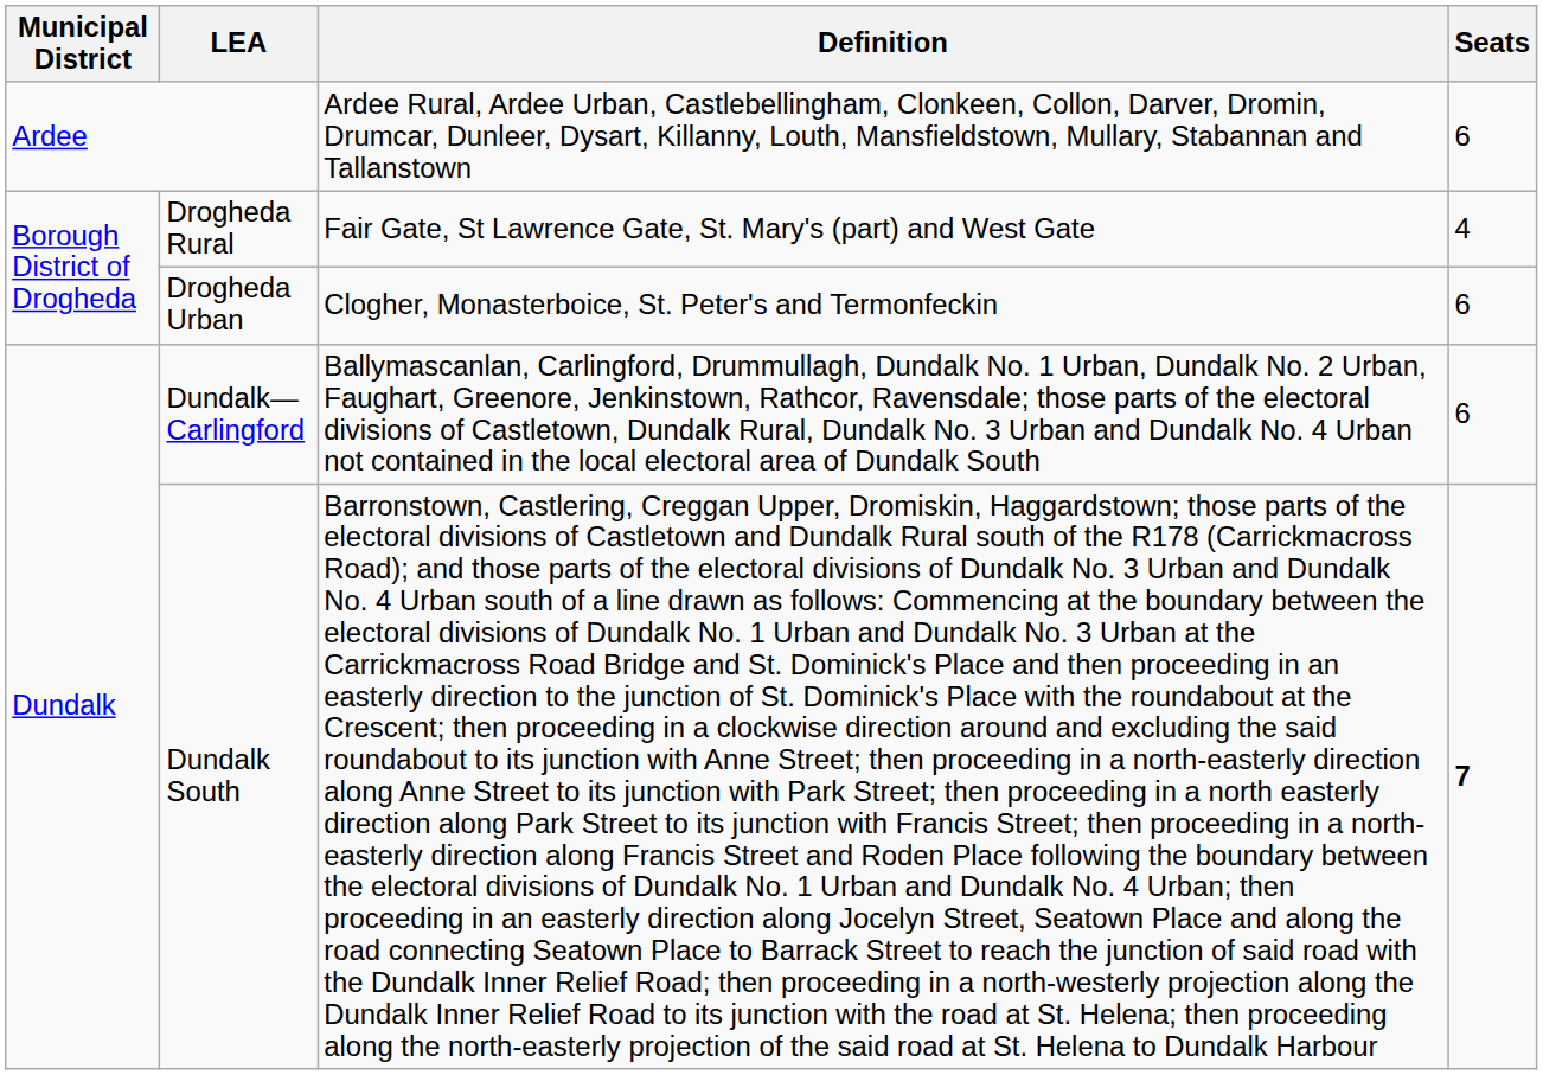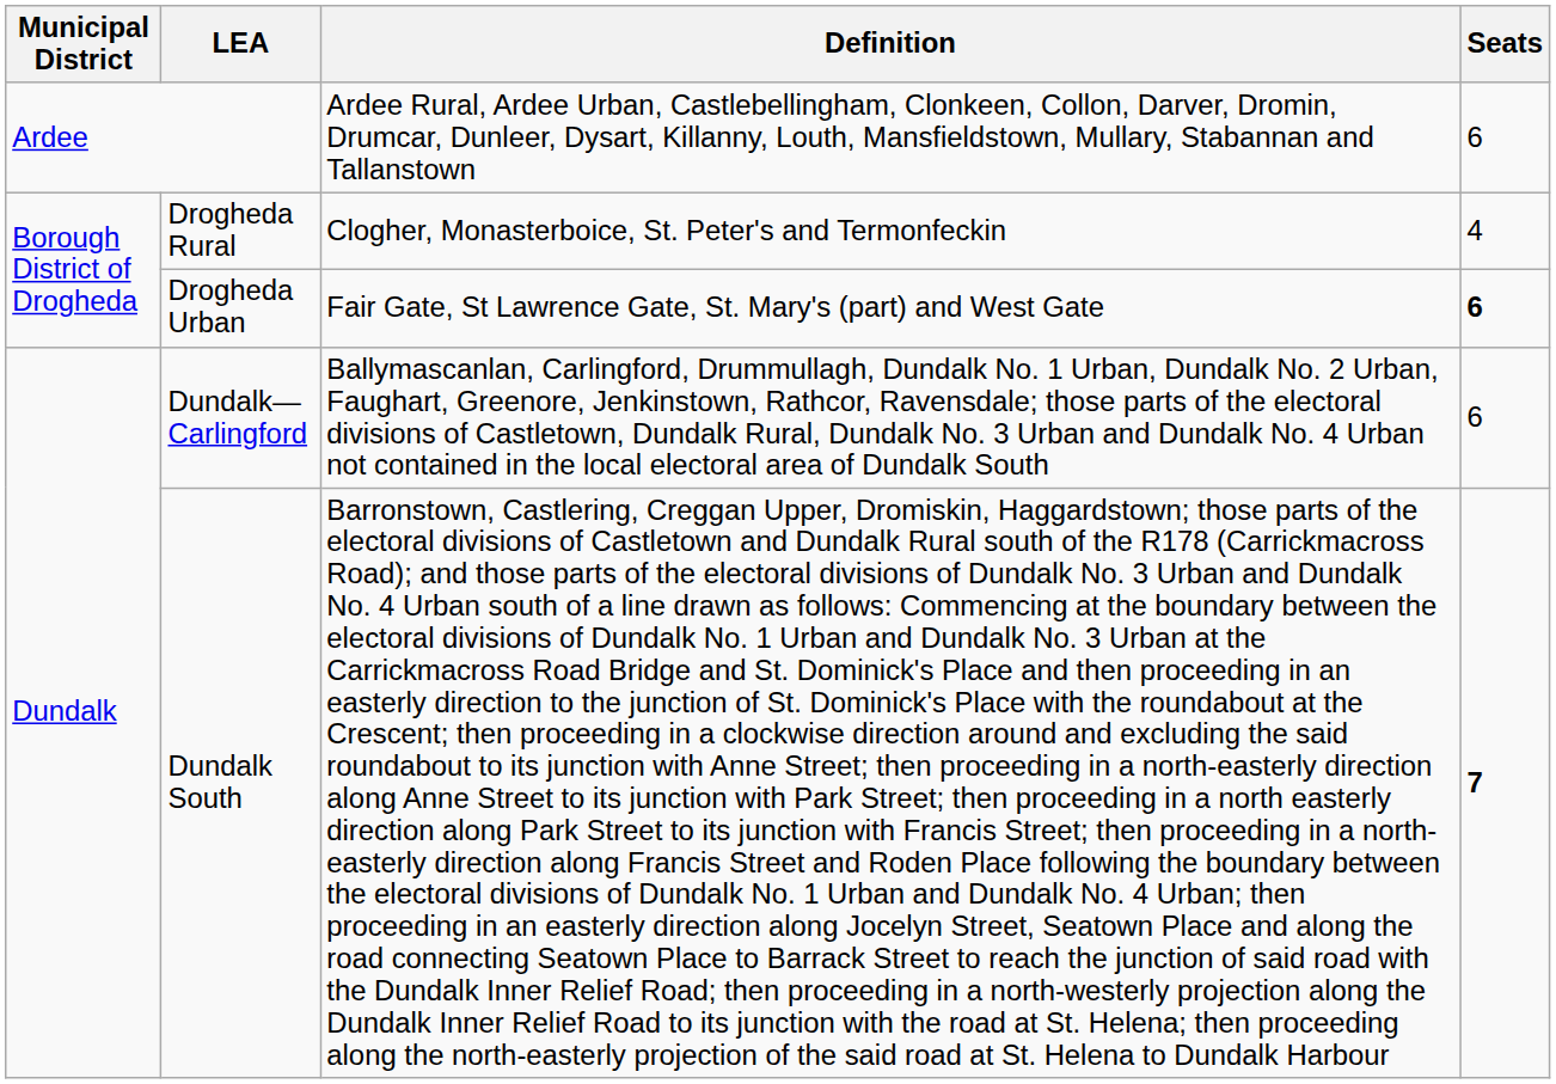Drogheda Rural | Definition: Fair Gate, St Lawrence Gate, St. Mary's (part) and West Gate -> Clogher, Monasterboice, St. Peter's and Termonfeckin
Drogheda Urban | Definition: Clogher, Monasterboice, St. Peter's and Termonfeckin -> Fair Gate, St Lawrence Gate, St. Mary's (part) and West Gate
Drogheda Urban | Seats: normal -> bold
